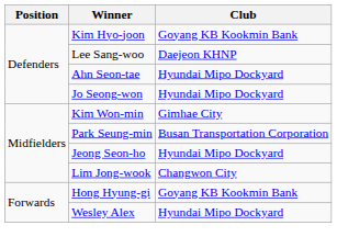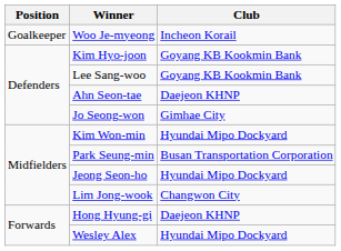+ row: Goalkeeper | Woo Je-myeong | Incheon Korail
Lee Sang-woo | Club: Daejeon KHNP -> Goyang KB Kookmin Bank
Ahn Seon-tae | Club: Hyundai Mipo Dockyard -> Daejeon KHNP
Jo Seong-won | Club: Hyundai Mipo Dockyard -> Gimhae City
Kim Won-min | Club: Gimhae City -> Hyundai Mipo Dockyard
Hong Hyung-gi | Club: Goyang KB Kookmin Bank -> Daejeon KHNP
